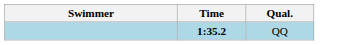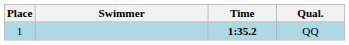+ column: Place | 1
